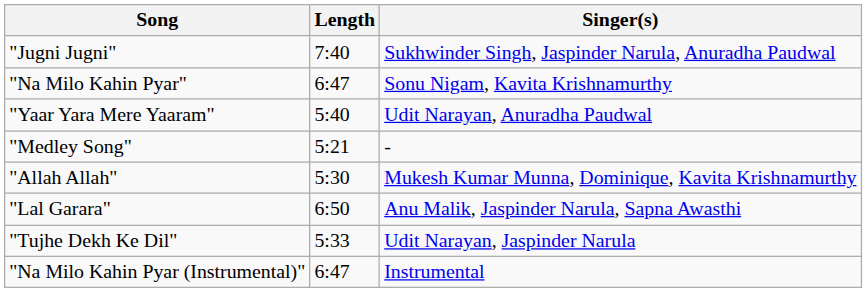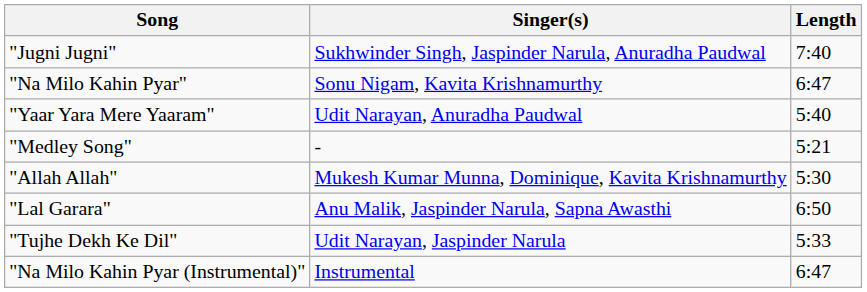columns swapped: Singer(s) <-> Length
